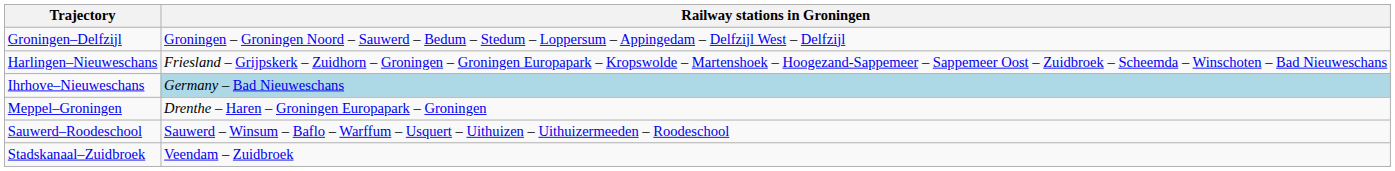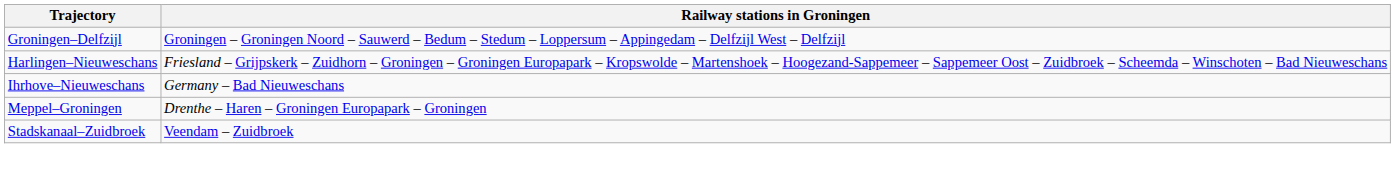Ihrhove–Nieuweschans | Railway stations in Groningen: lightblue background -> no background
- row: Sauwerd–Roodeschool | Sauwerd – Winsum – Baflo – Warffum – Usquert – Uithuizen – Uithuizermeeden – Roodeschool
